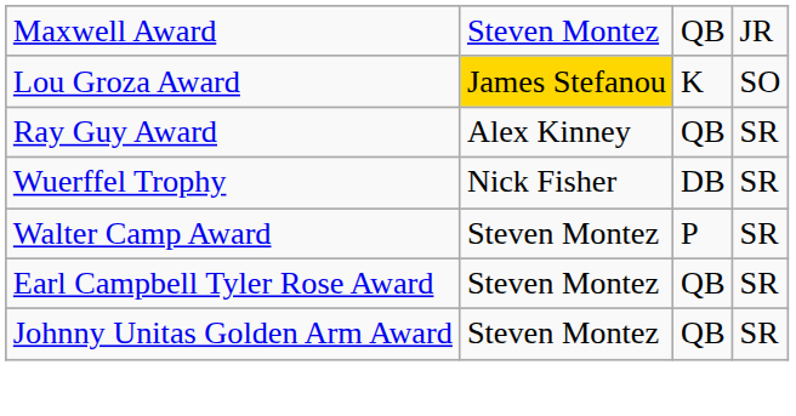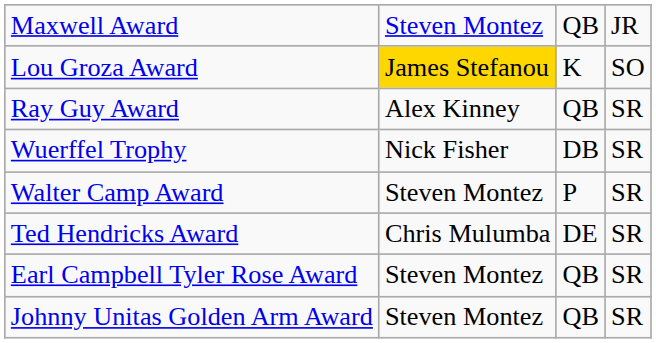+ row: Ted Hendricks Award | Chris Mulumba | DE | SR
